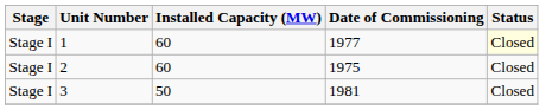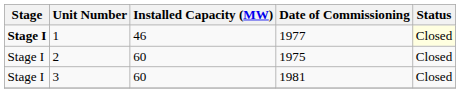1 | Stage: normal -> bold
1 | Installed Capacity (MW): 60 -> 46
3 | Installed Capacity (MW): 50 -> 60
